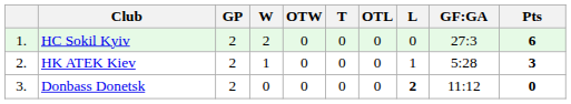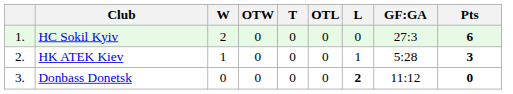- column: GP | 2 | 2 | 2
